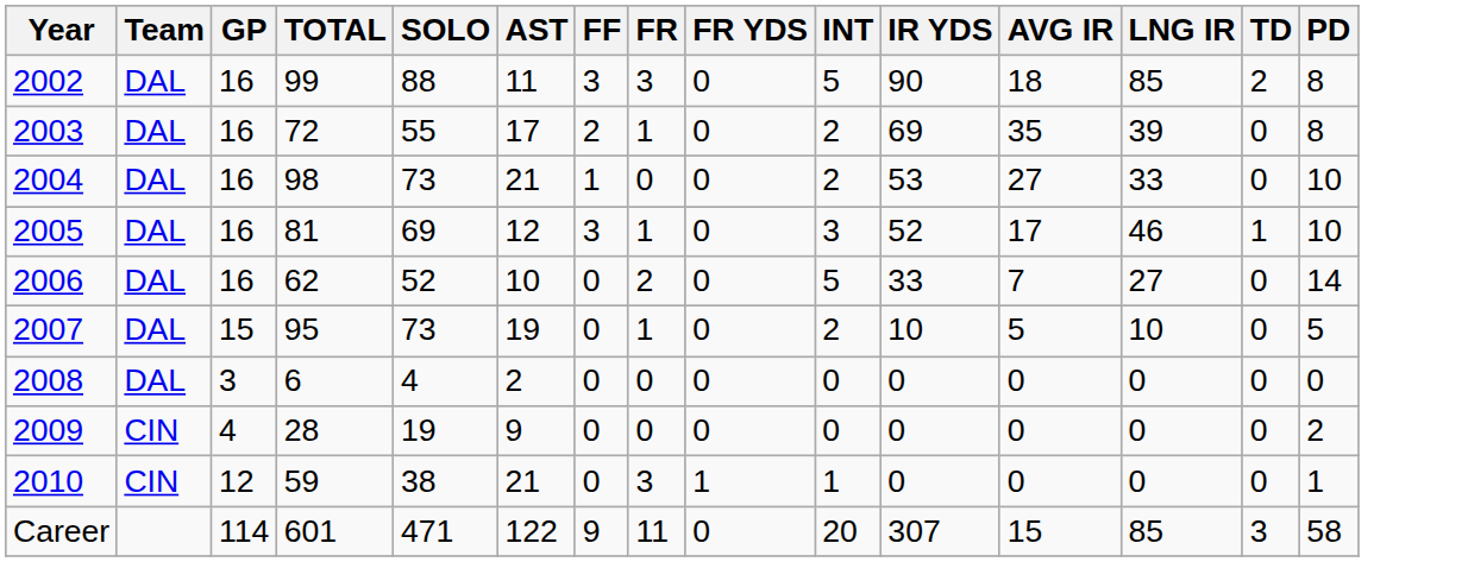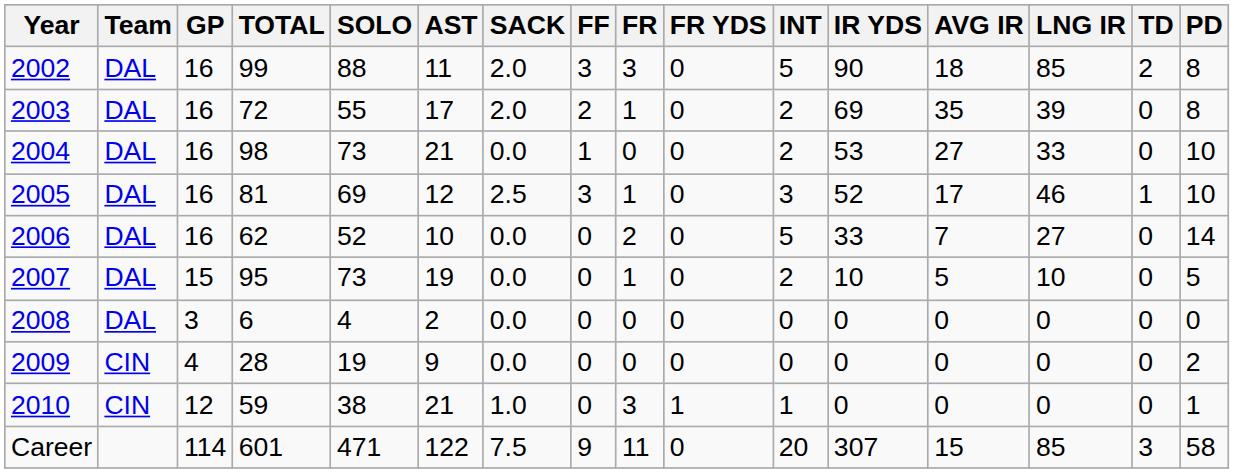+ column: SACK | 2.0 | 2.0 | 0.0 | 2.5 | 0.0 | 0.0 | 0.0 | 0.0 | 1.0 | 7.5
